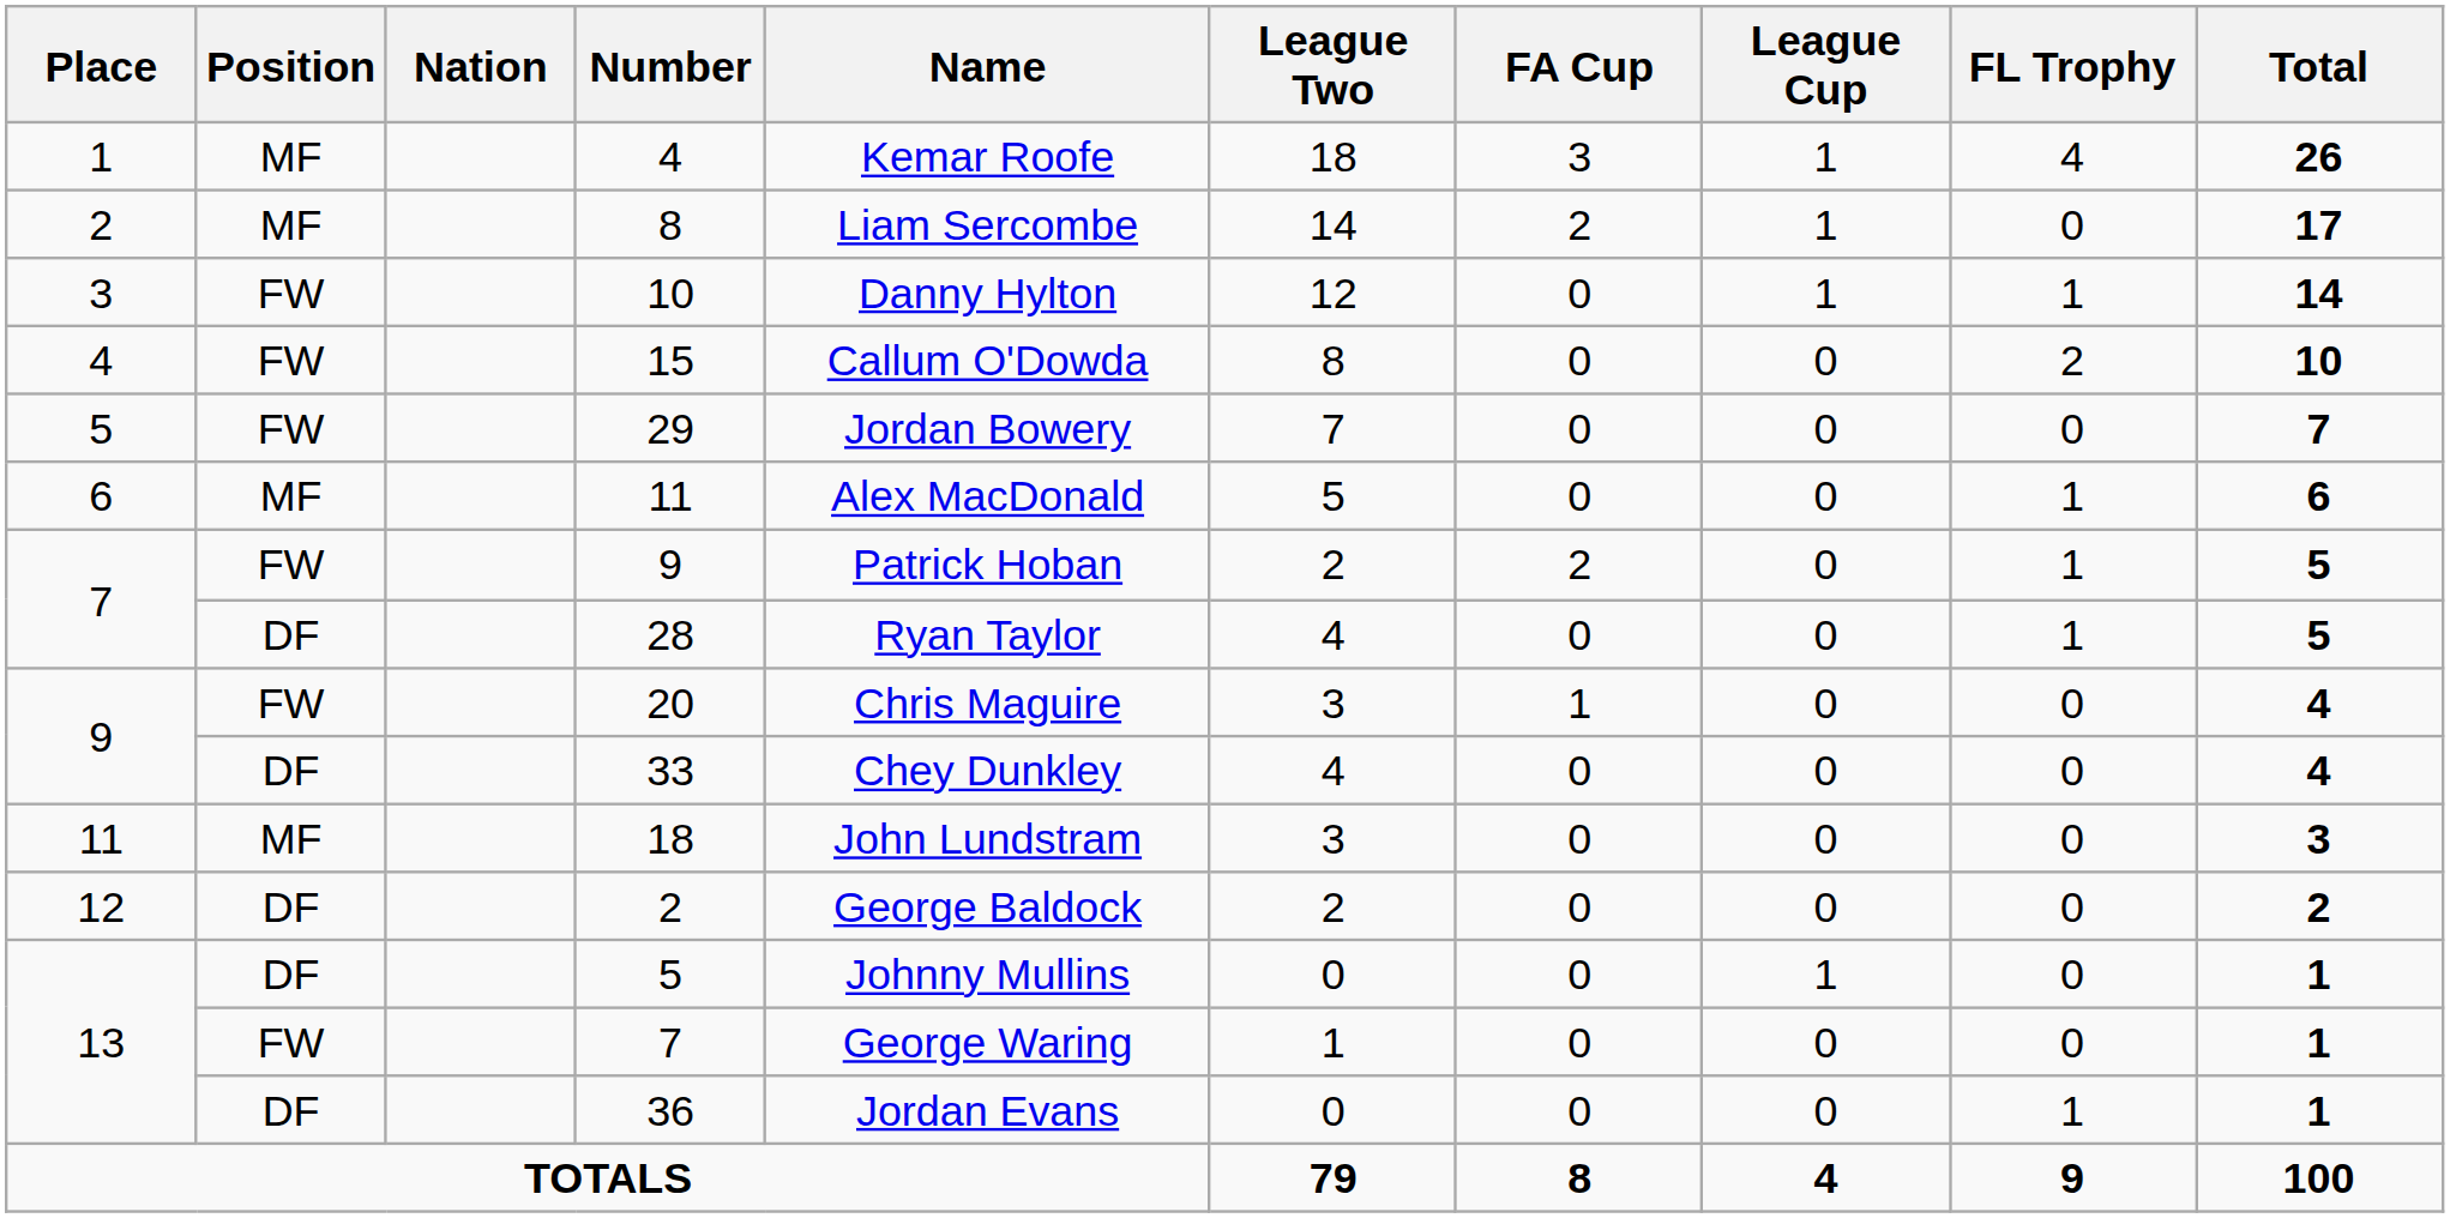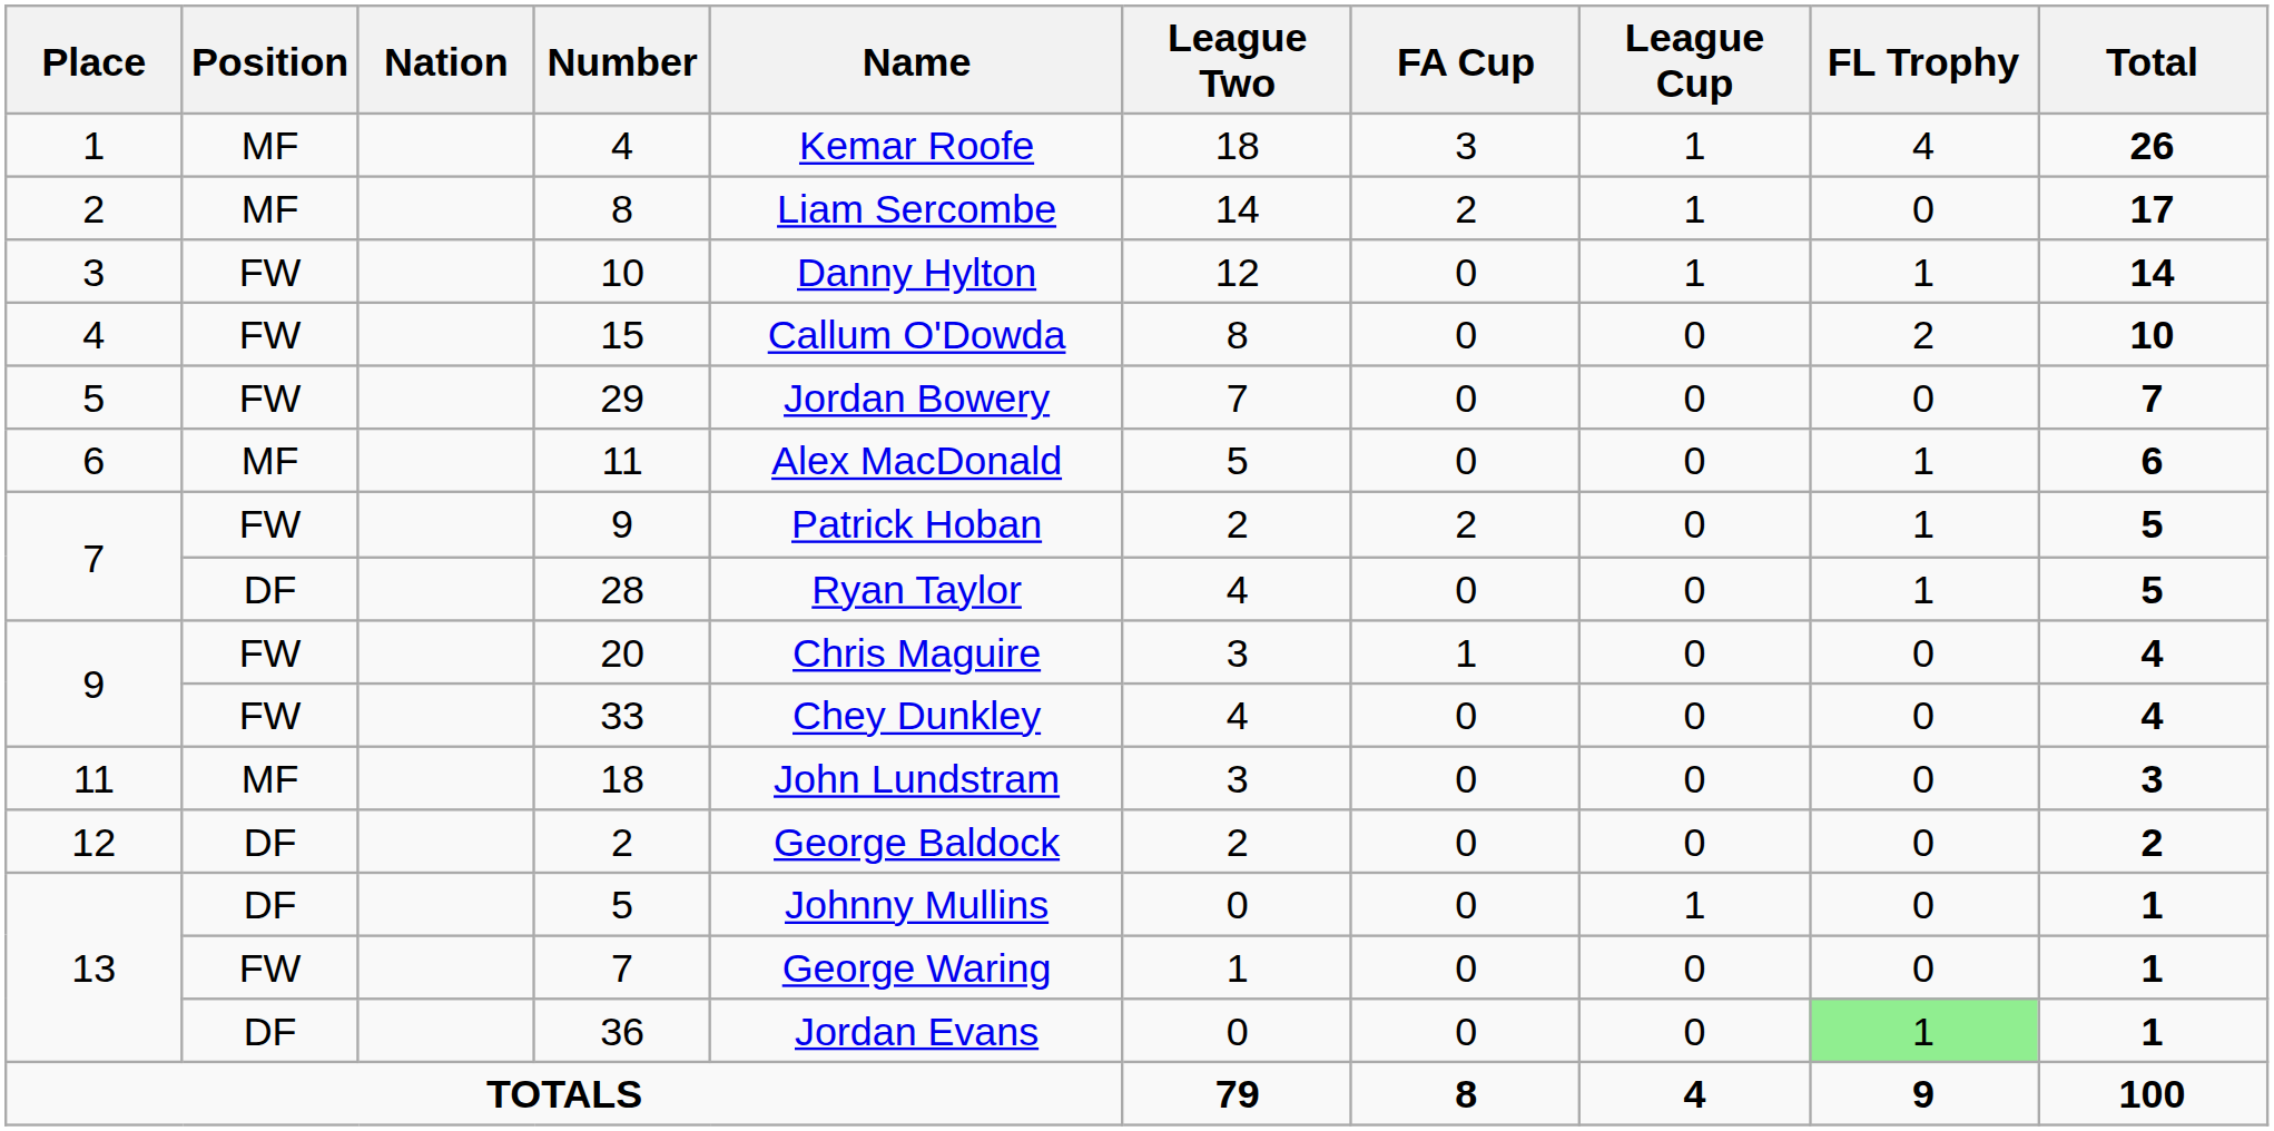33 | Position: DF -> FW
36 | FL Trophy: no background -> lightgreen background
